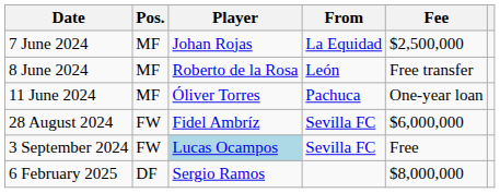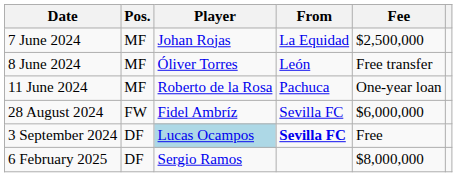8 June 2024 | Player: Roberto de la Rosa -> Óliver Torres
11 June 2024 | Player: Óliver Torres -> Roberto de la Rosa
3 September 2024 | Pos.: FW -> DF
3 September 2024 | From: normal -> bold
